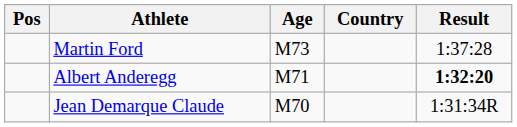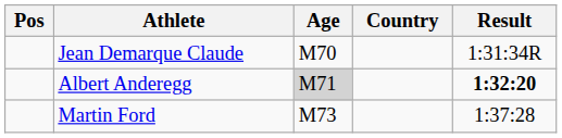rows swapped: Jean Demarque Claude <-> Martin Ford
Albert Anderegg | Age: no background -> lightgrey background
